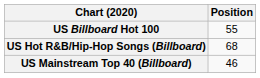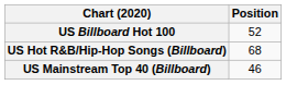US Billboard Hot 100 | Position: 55 -> 52
